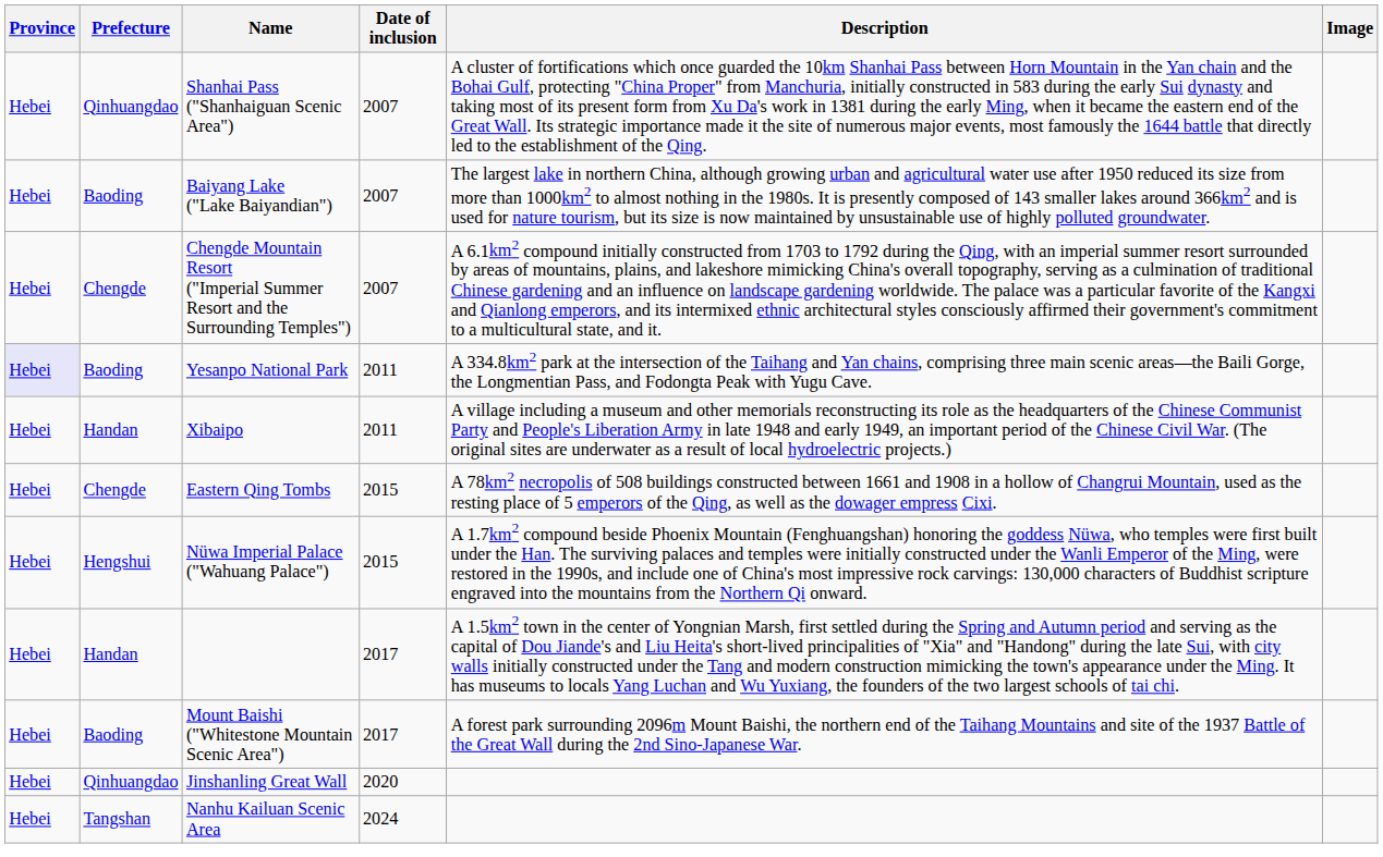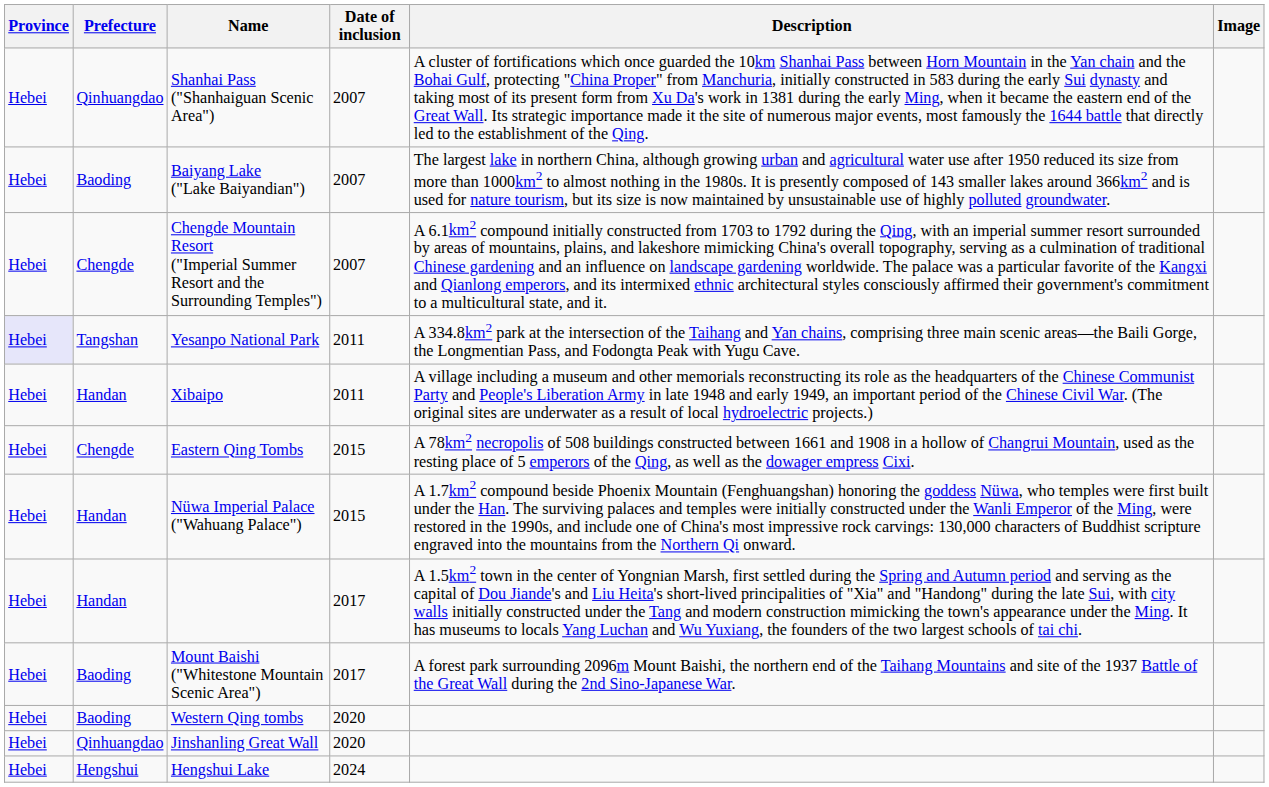Yesanpo National Park | Prefecture: Baoding -> Tangshan
Nüwa Imperial Palace ("Wahuang Palace") | Prefecture: Hengshui -> Handan
+ row: Hebei | Baoding | Western Qing tombs | 2020
- row: Hebei | Tangshan | Nanhu Kailuan Scenic Area | 2024
+ row: Hebei | Hengshui | Hengshui Lake | 2024
